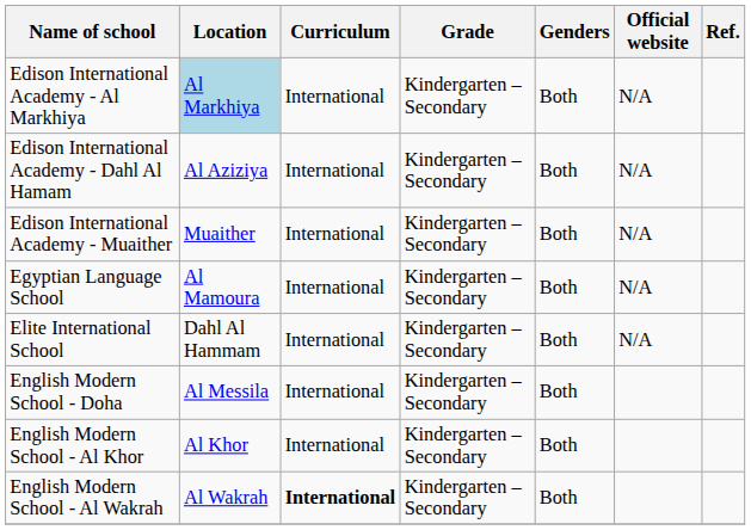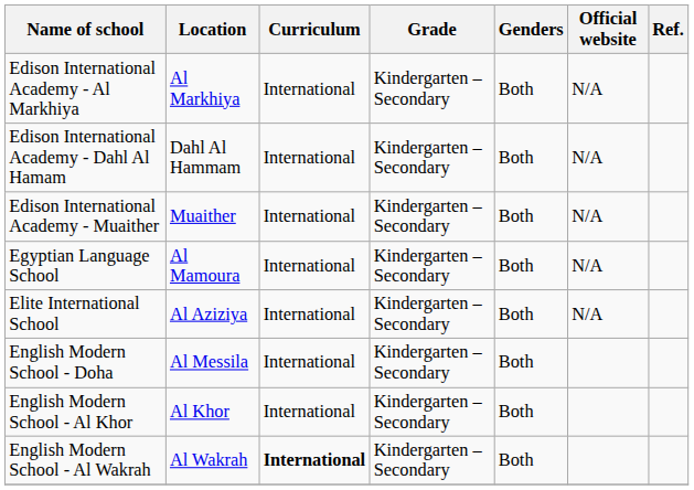Edison International Academy - Al Markhiya | Location: lightblue background -> no background
Edison International Academy - Dahl Al Hamam | Location: Al Aziziya -> Dahl Al Hammam
Elite International School | Location: Dahl Al Hammam -> Al Aziziya
